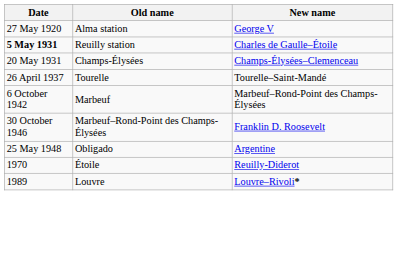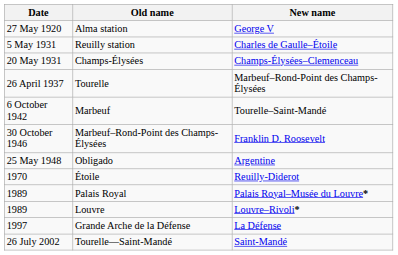Reuilly station | Date: bold -> normal
Tourelle | New name: Tourelle–Saint-Mandé -> Marbeuf–Rond-Point des Champs-Élysées
Marbeuf | New name: Marbeuf–Rond-Point des Champs-Élysées -> Tourelle–Saint-Mandé
+ row: 1989 | Palais Royal | Palais Royal–Musée du Louvre*
+ row: 1997 | Grande Arche de la Défense | La Défense
+ row: 26 July 2002 | Tourelle—Saint-Mandé | Saint-Mandé
